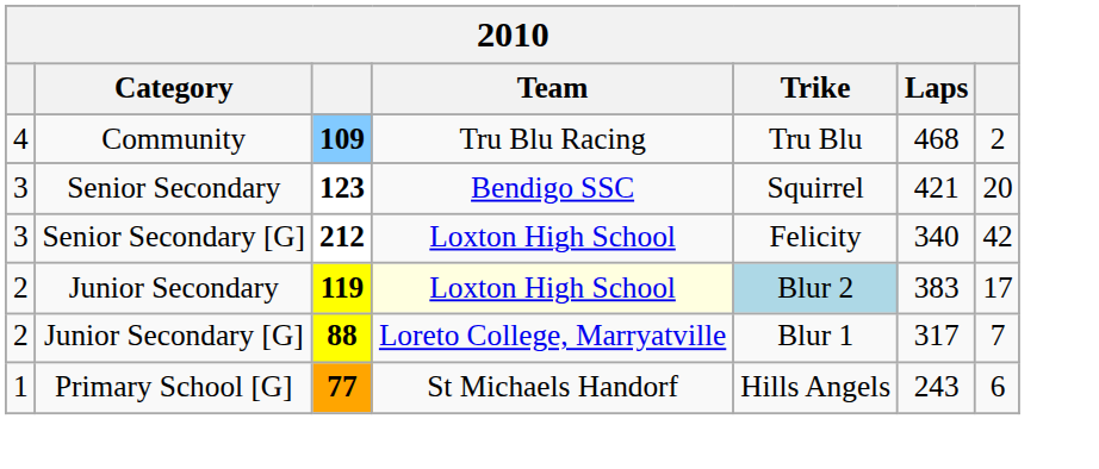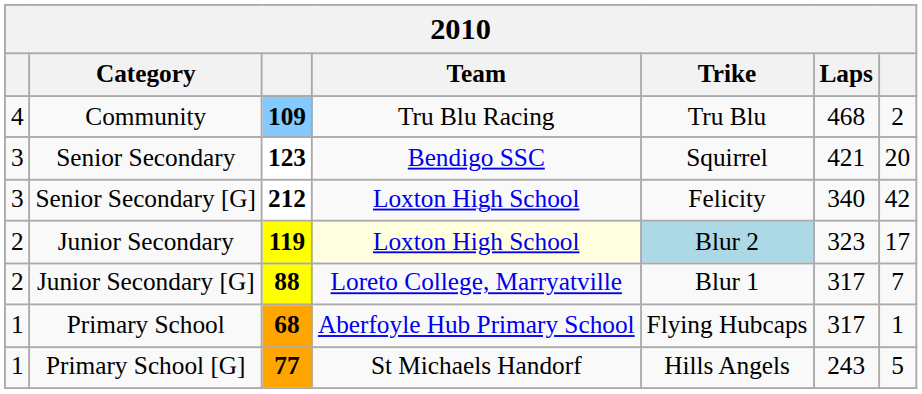Junior Secondary | Laps: 383 -> 323
+ row: 1 | Primary School | 68 | Aberfoyle Hub Primary School | Flying Hubcaps | 317 | 1
Primary School [G] | column 7: 6 -> 5
